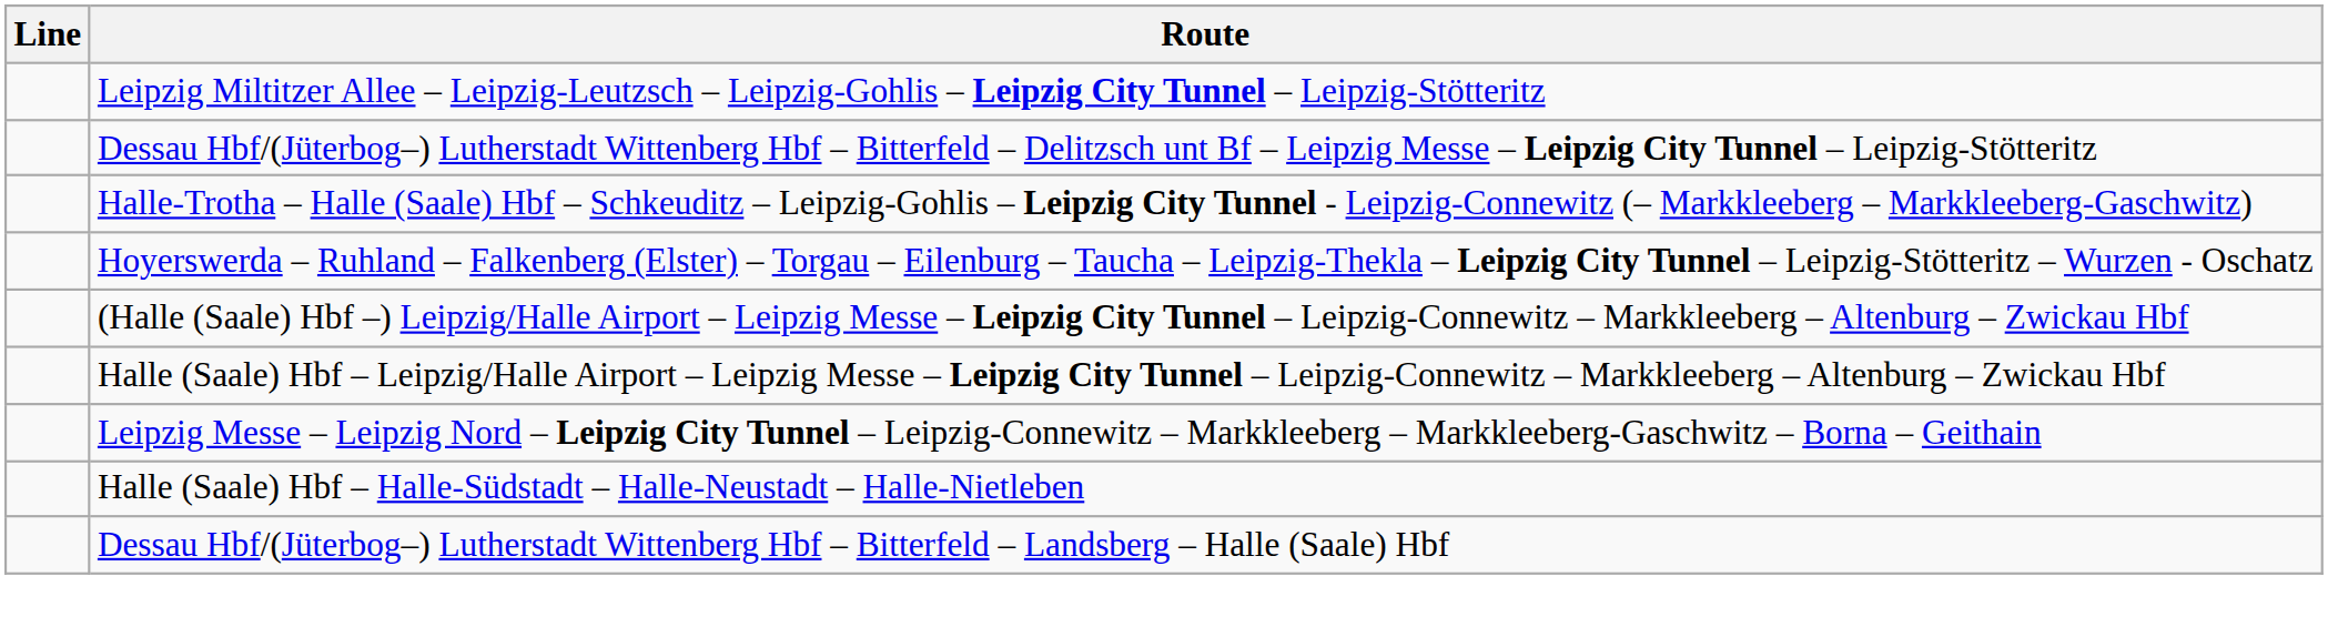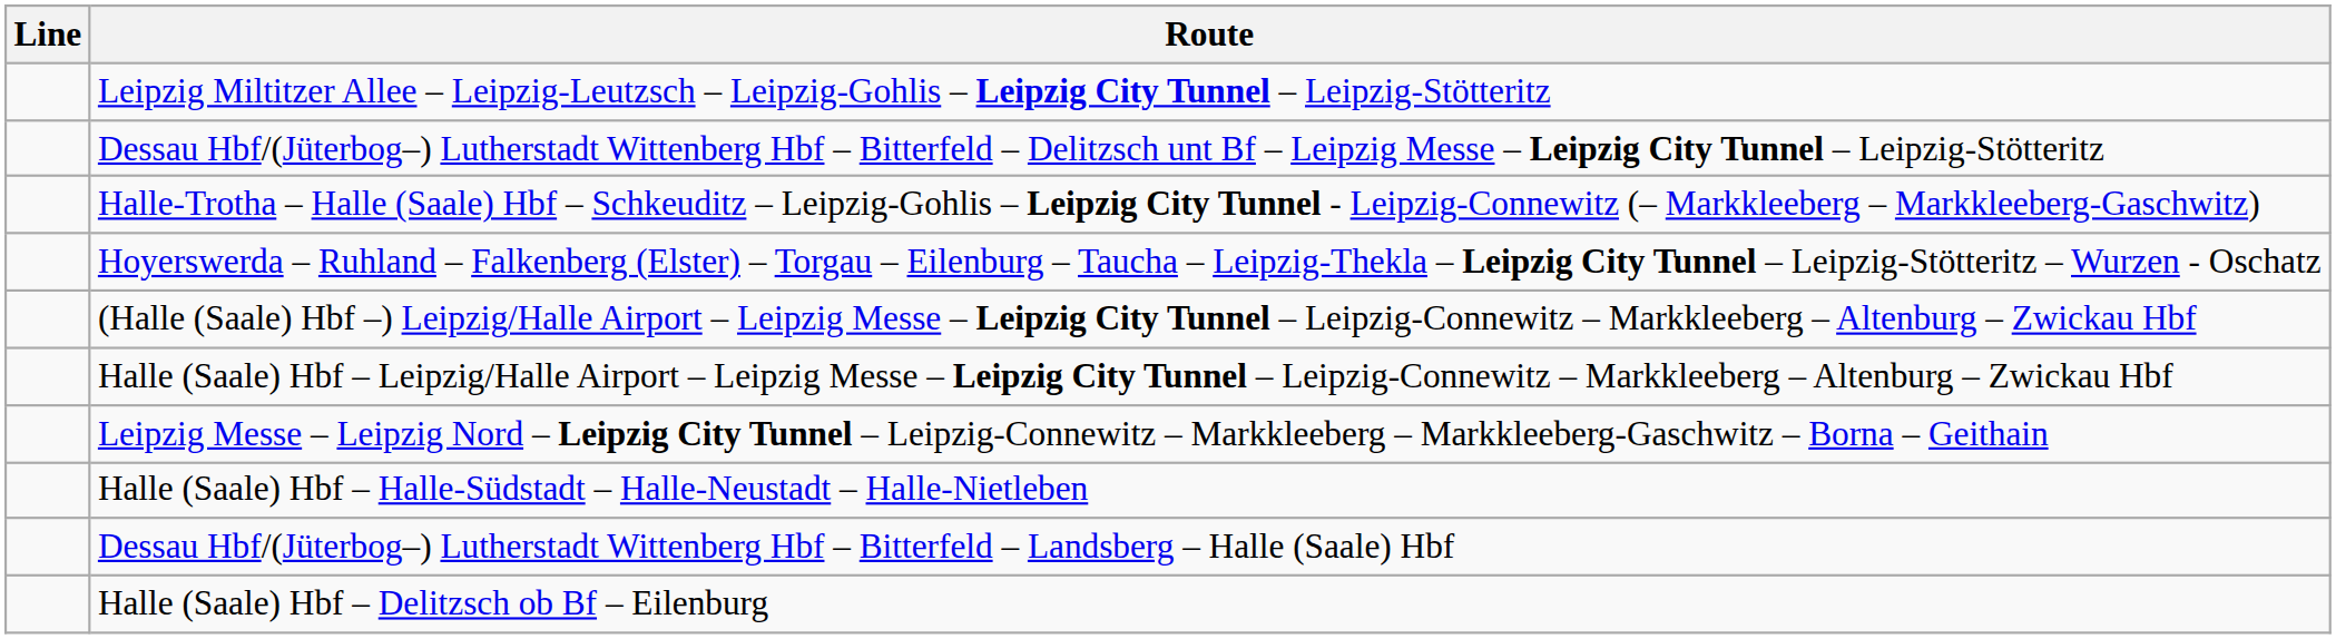+ row: Halle (Saale) Hbf – Delitzsch ob Bf – Eilenburg
